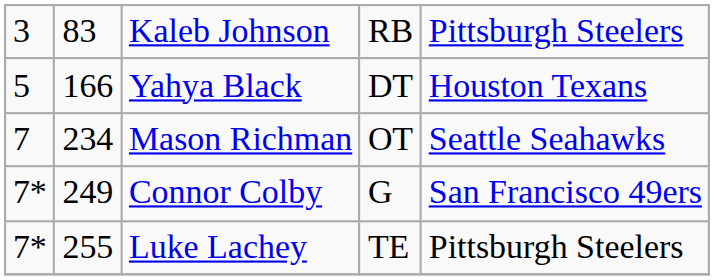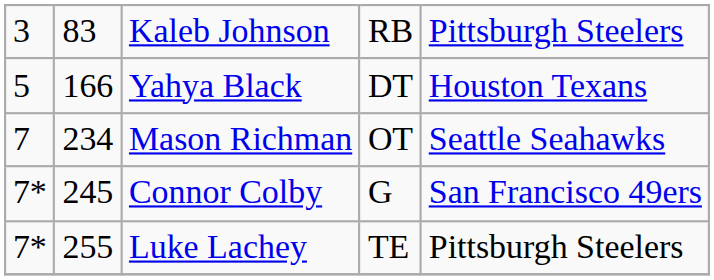Connor Colby | column 2: 249 -> 245
